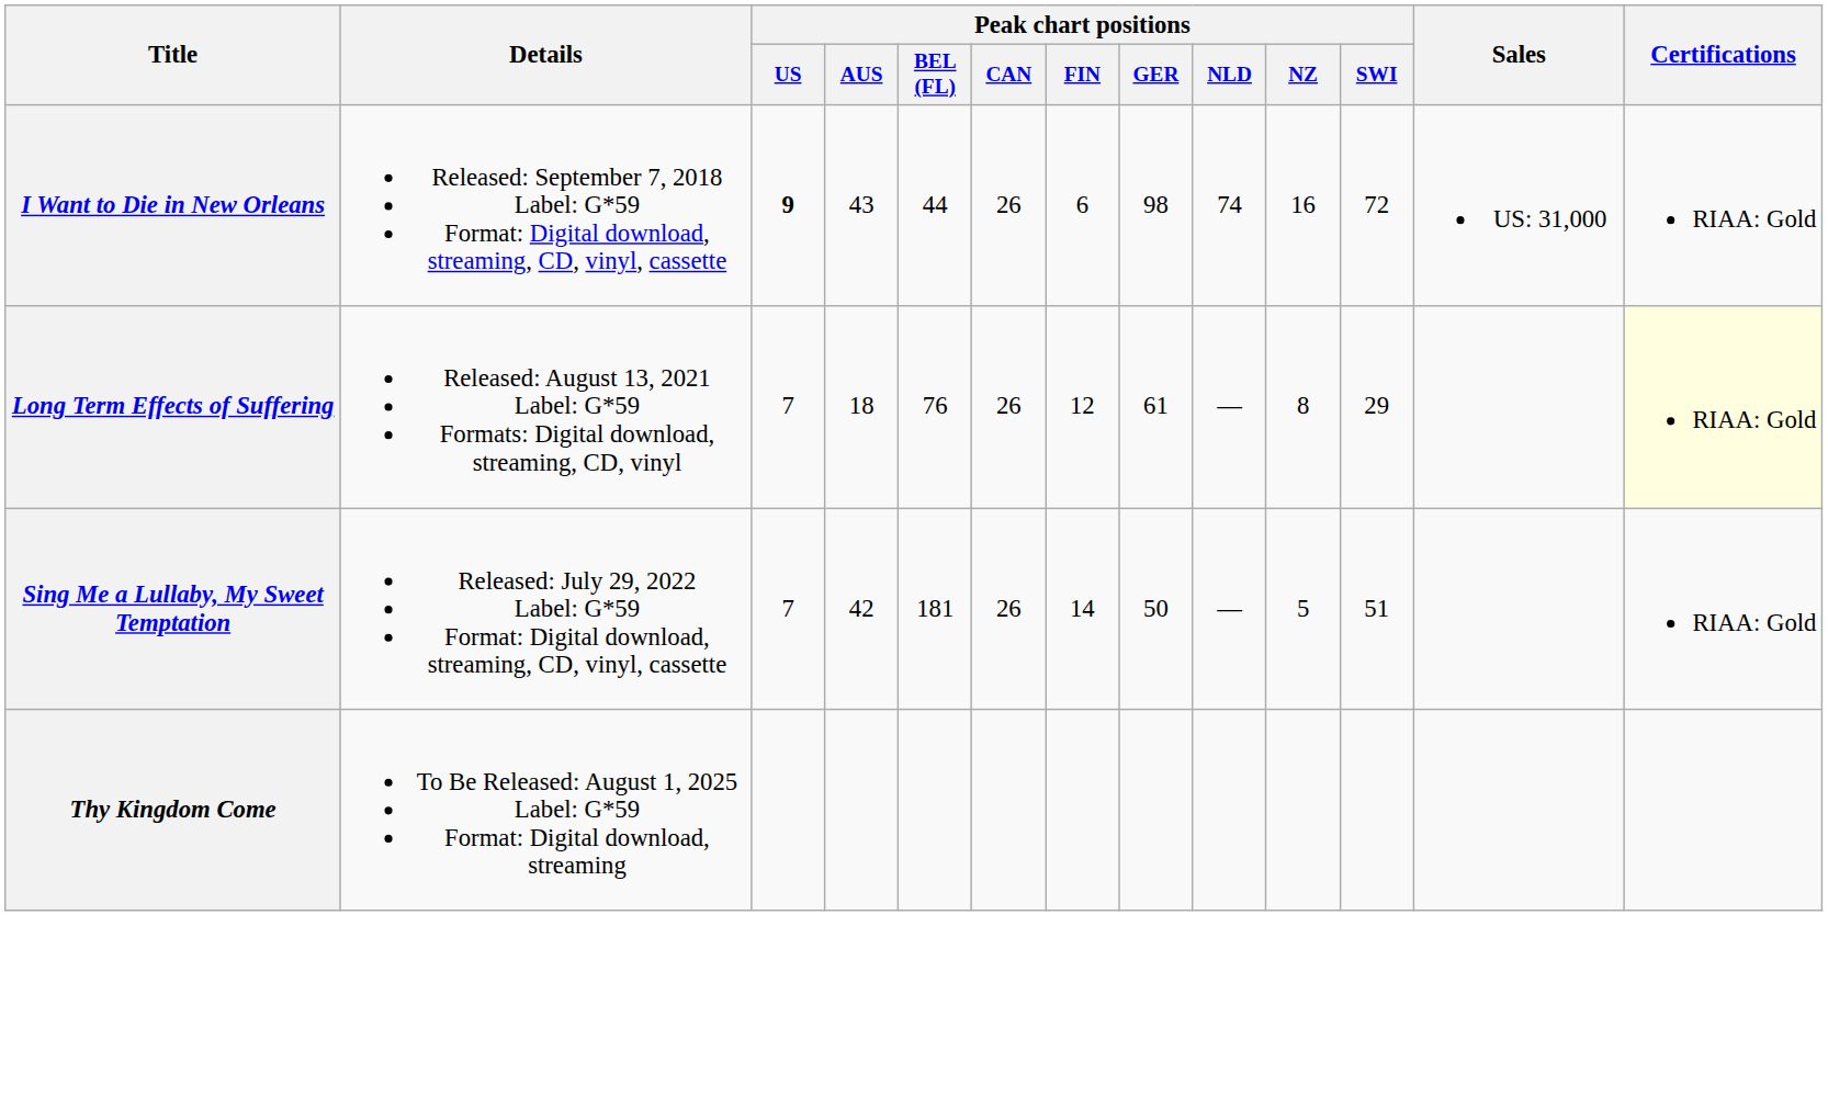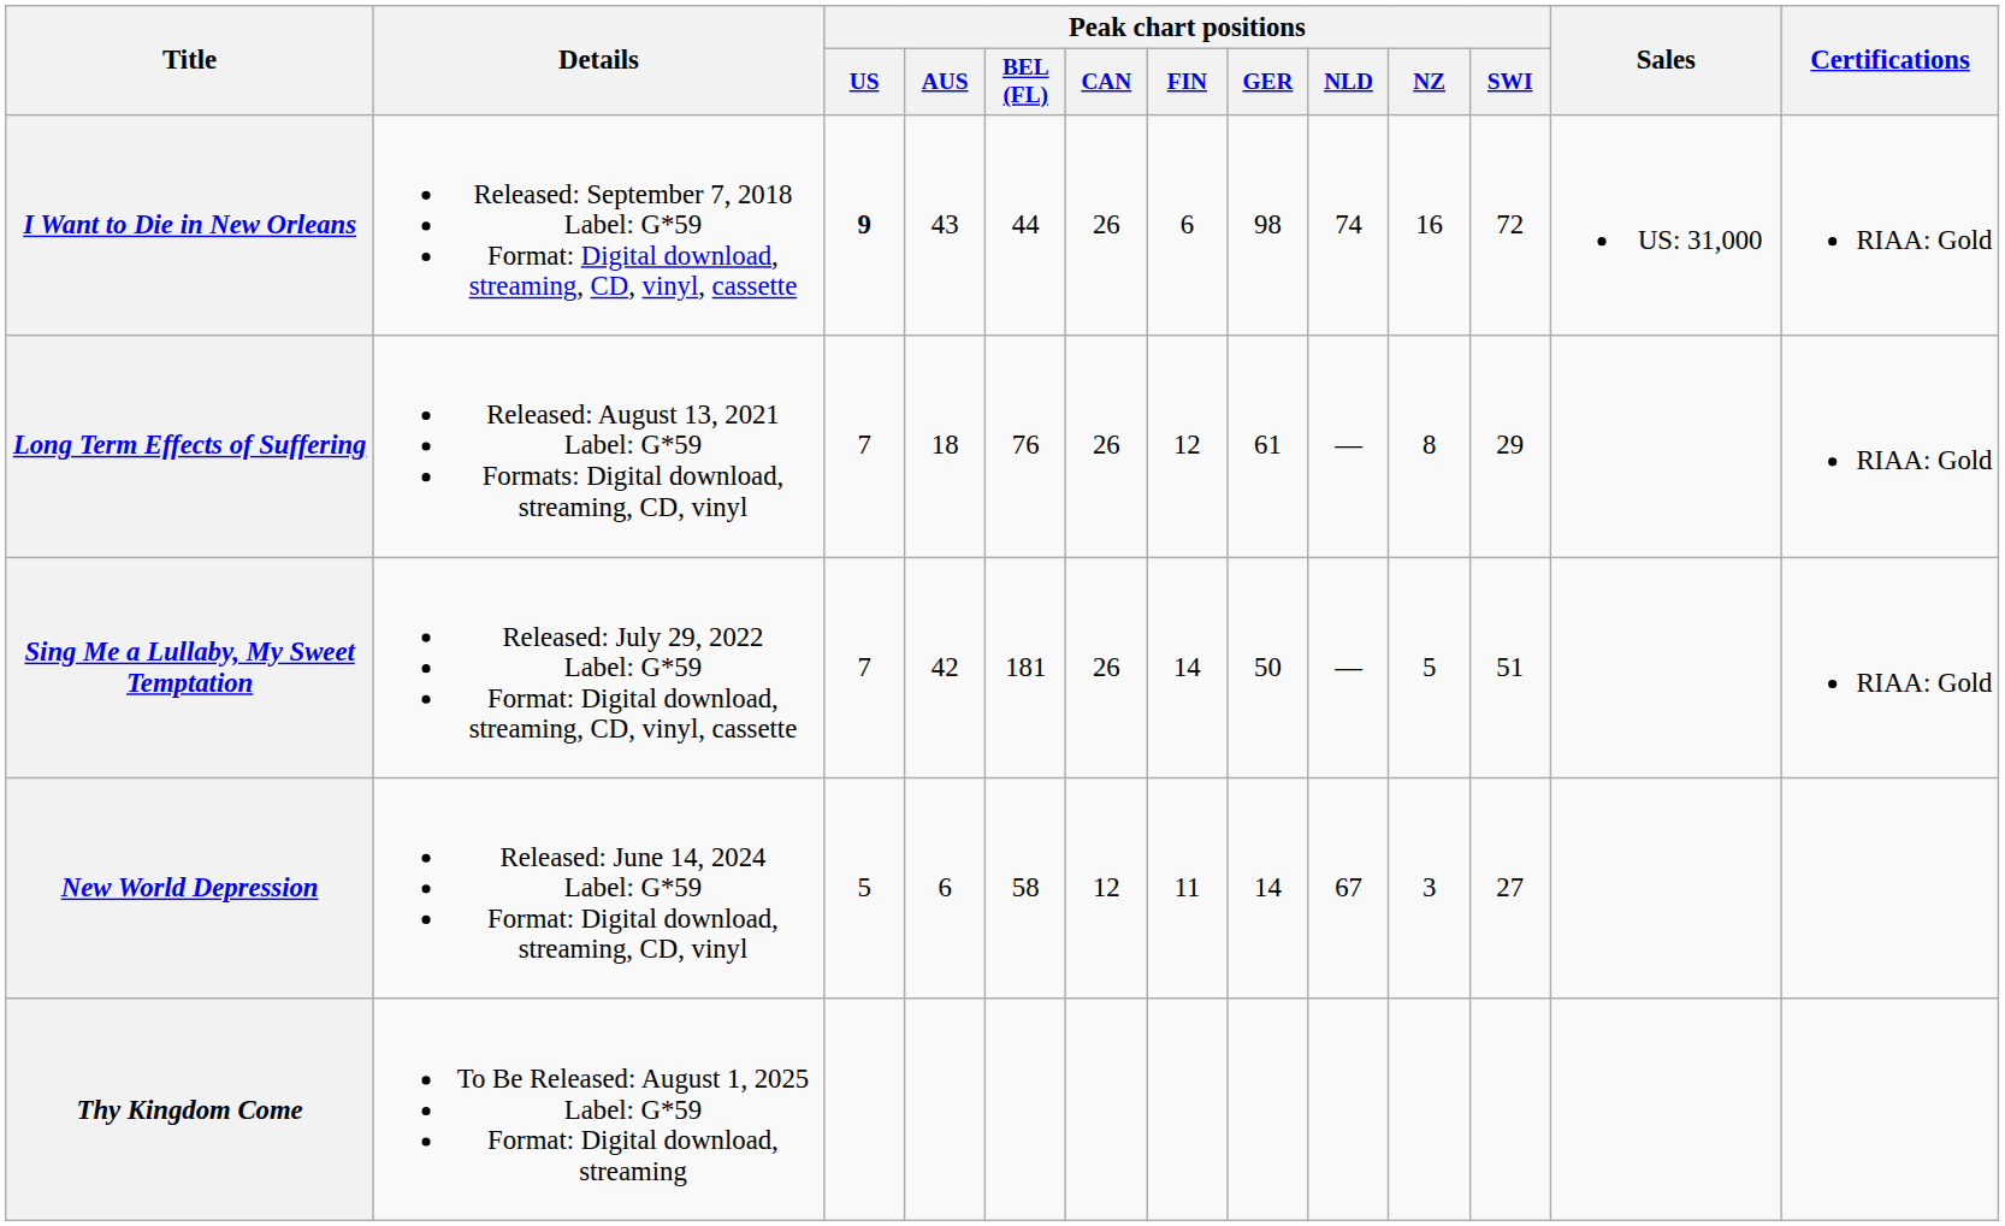Long Term Effects of Suffering | Certifications: lightyellow background -> no background
+ row: New World Depression | Released: June 14, 2024 Label: G*59 Format: Digital download, streaming, CD, vinyl | 5 | 6 | 58 | 12 | 11 | 14 | 67 | 3 | 27
